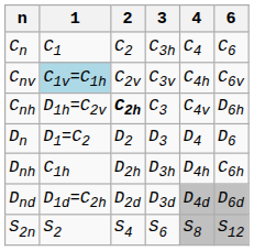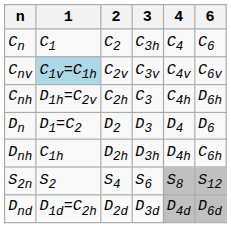Cnv | 4: C4h -> C4v
Cnh | 2: bold -> normal
Cnh | 4: C4v -> C4h
rows swapped: Dnd <-> S2n
